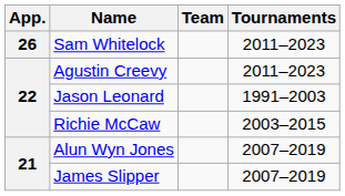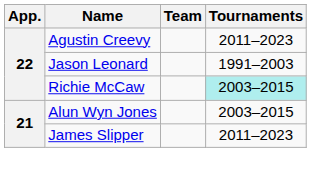- row: 26 | Sam Whitelock | 2011–2023
Richie McCaw | Tournaments: no background -> paleturquoise background
Alun Wyn Jones | Tournaments: 2007–2019 -> 2003–2015
James Slipper | Tournaments: 2007–2019 -> 2011–2023
